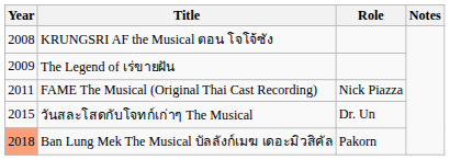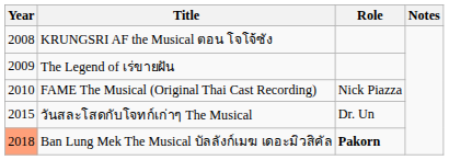FAME The Musical (Original Thai Cast Recording) | Year: 2011 -> 2010
Ban Lung Mek The Musical บัลลังก์เมฆ เดอะมิวสิคัล | Role: normal -> bold
